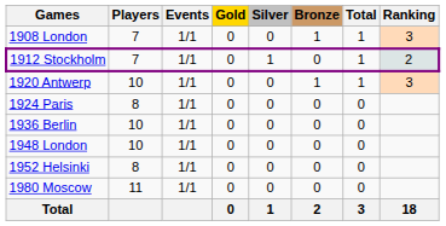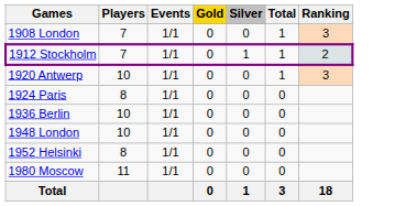- column: Bronze | 1 | 0 | 1 | 0 | 0 | 0 | 0 | 0 | 2
